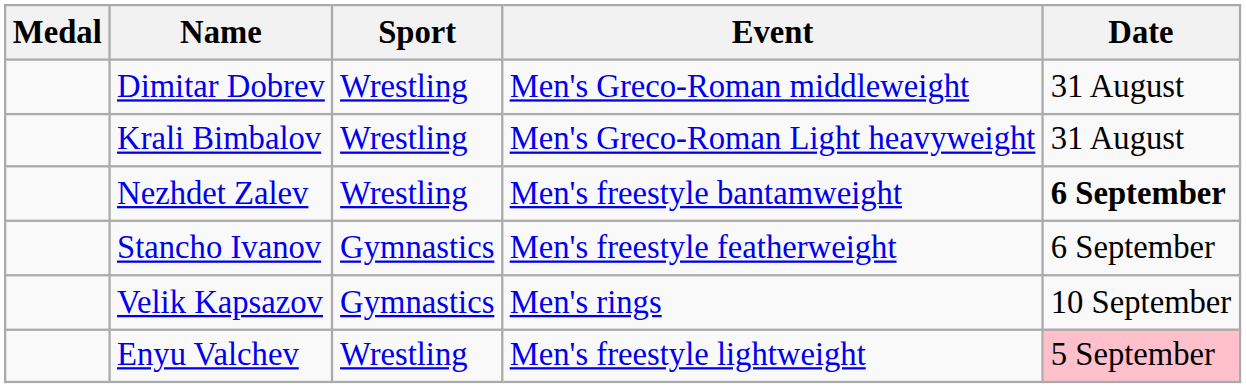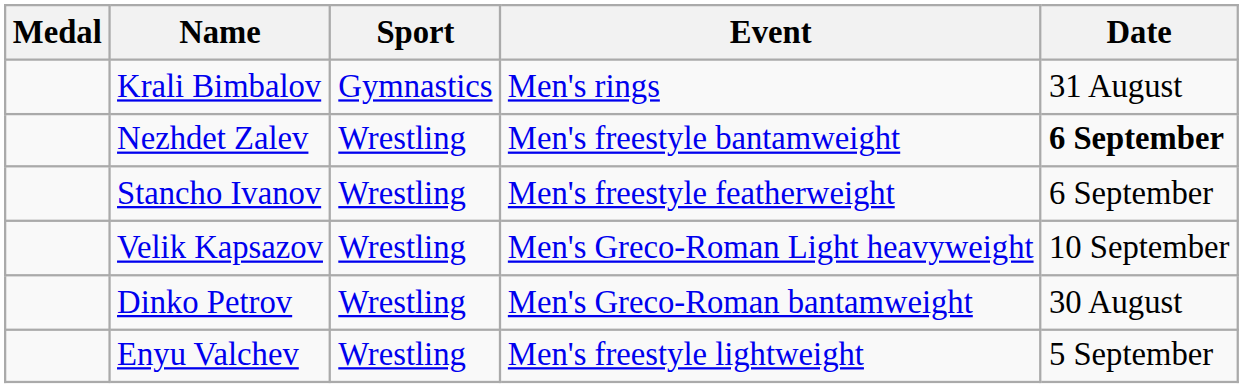- row: Dimitar Dobrev | Wrestling | Men's Greco-Roman middleweight | 31 August
Krali Bimbalov | Sport: Wrestling -> Gymnastics
Krali Bimbalov | Event: Men's Greco-Roman Light heavyweight -> Men's rings
Stancho Ivanov | Sport: Gymnastics -> Wrestling
Velik Kapsazov | Sport: Gymnastics -> Wrestling
Velik Kapsazov | Event: Men's rings -> Men's Greco-Roman Light heavyweight
+ row: Dinko Petrov | Wrestling | Men's Greco-Roman bantamweight | 30 August
Enyu Valchev | Date: pink background -> no background
